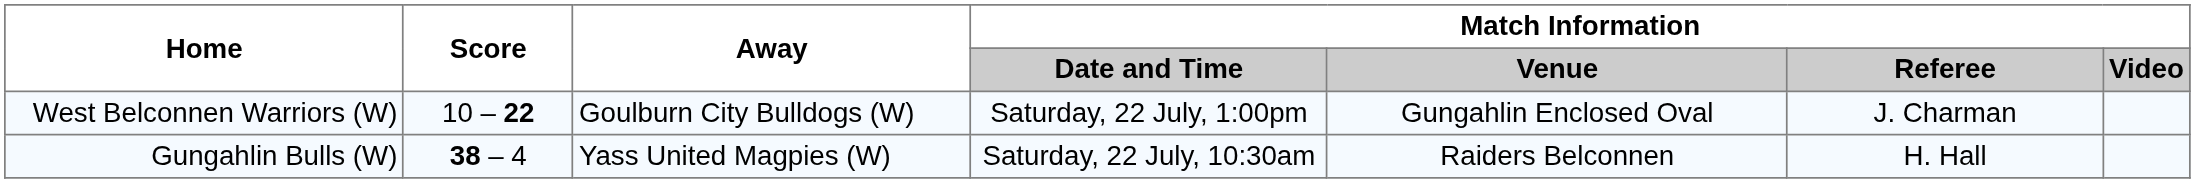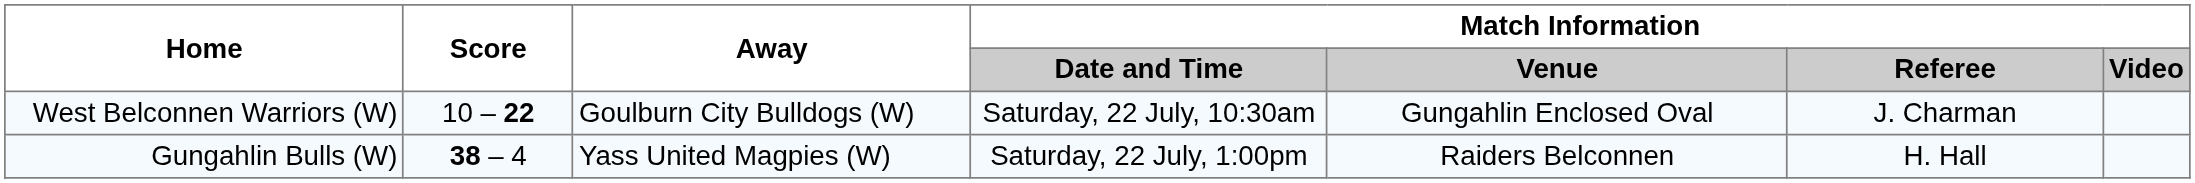West Belconnen Warriors (W) | Match Information / Date and Time: Saturday, 22 July, 1:00pm -> Saturday, 22 July, 10:30am
Gungahlin Bulls (W) | Match Information / Date and Time: Saturday, 22 July, 10:30am -> Saturday, 22 July, 1:00pm
